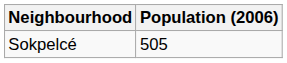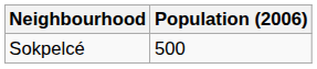Sokpelcé | Population (2006): 505 -> 500
